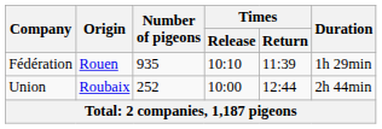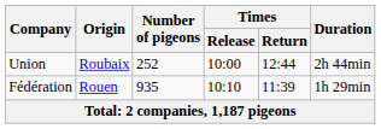rows swapped: Union <-> Fédération
